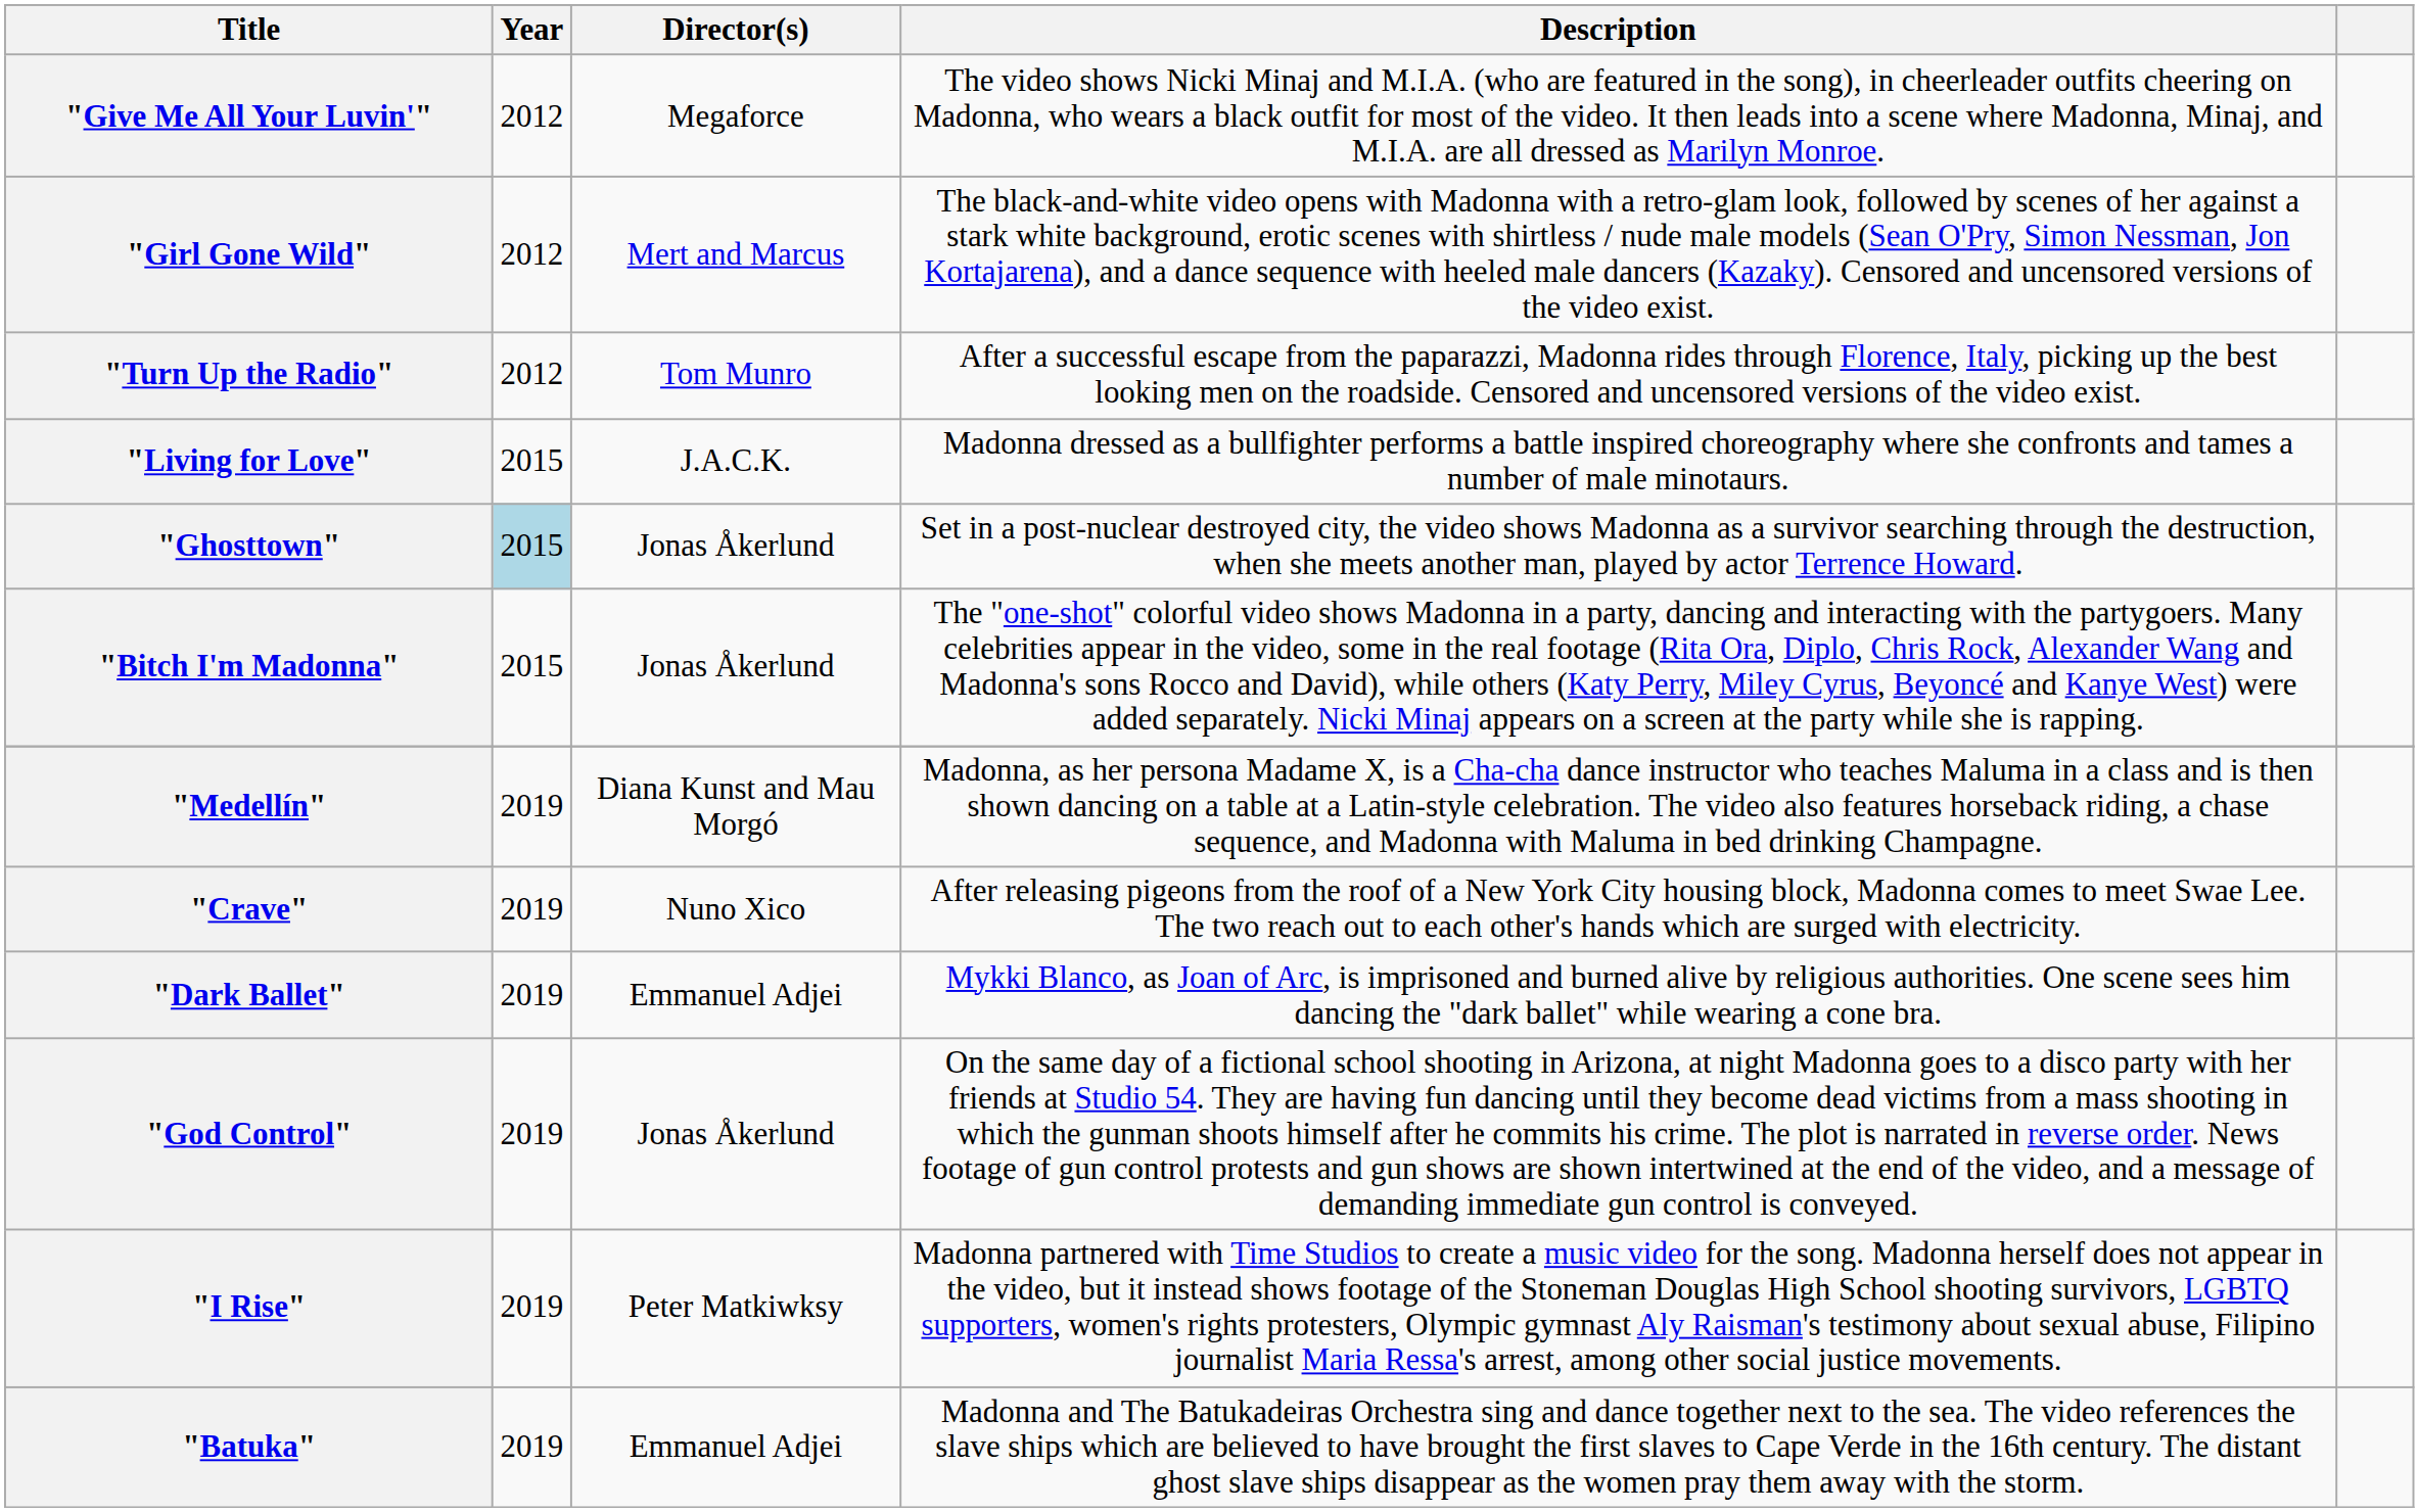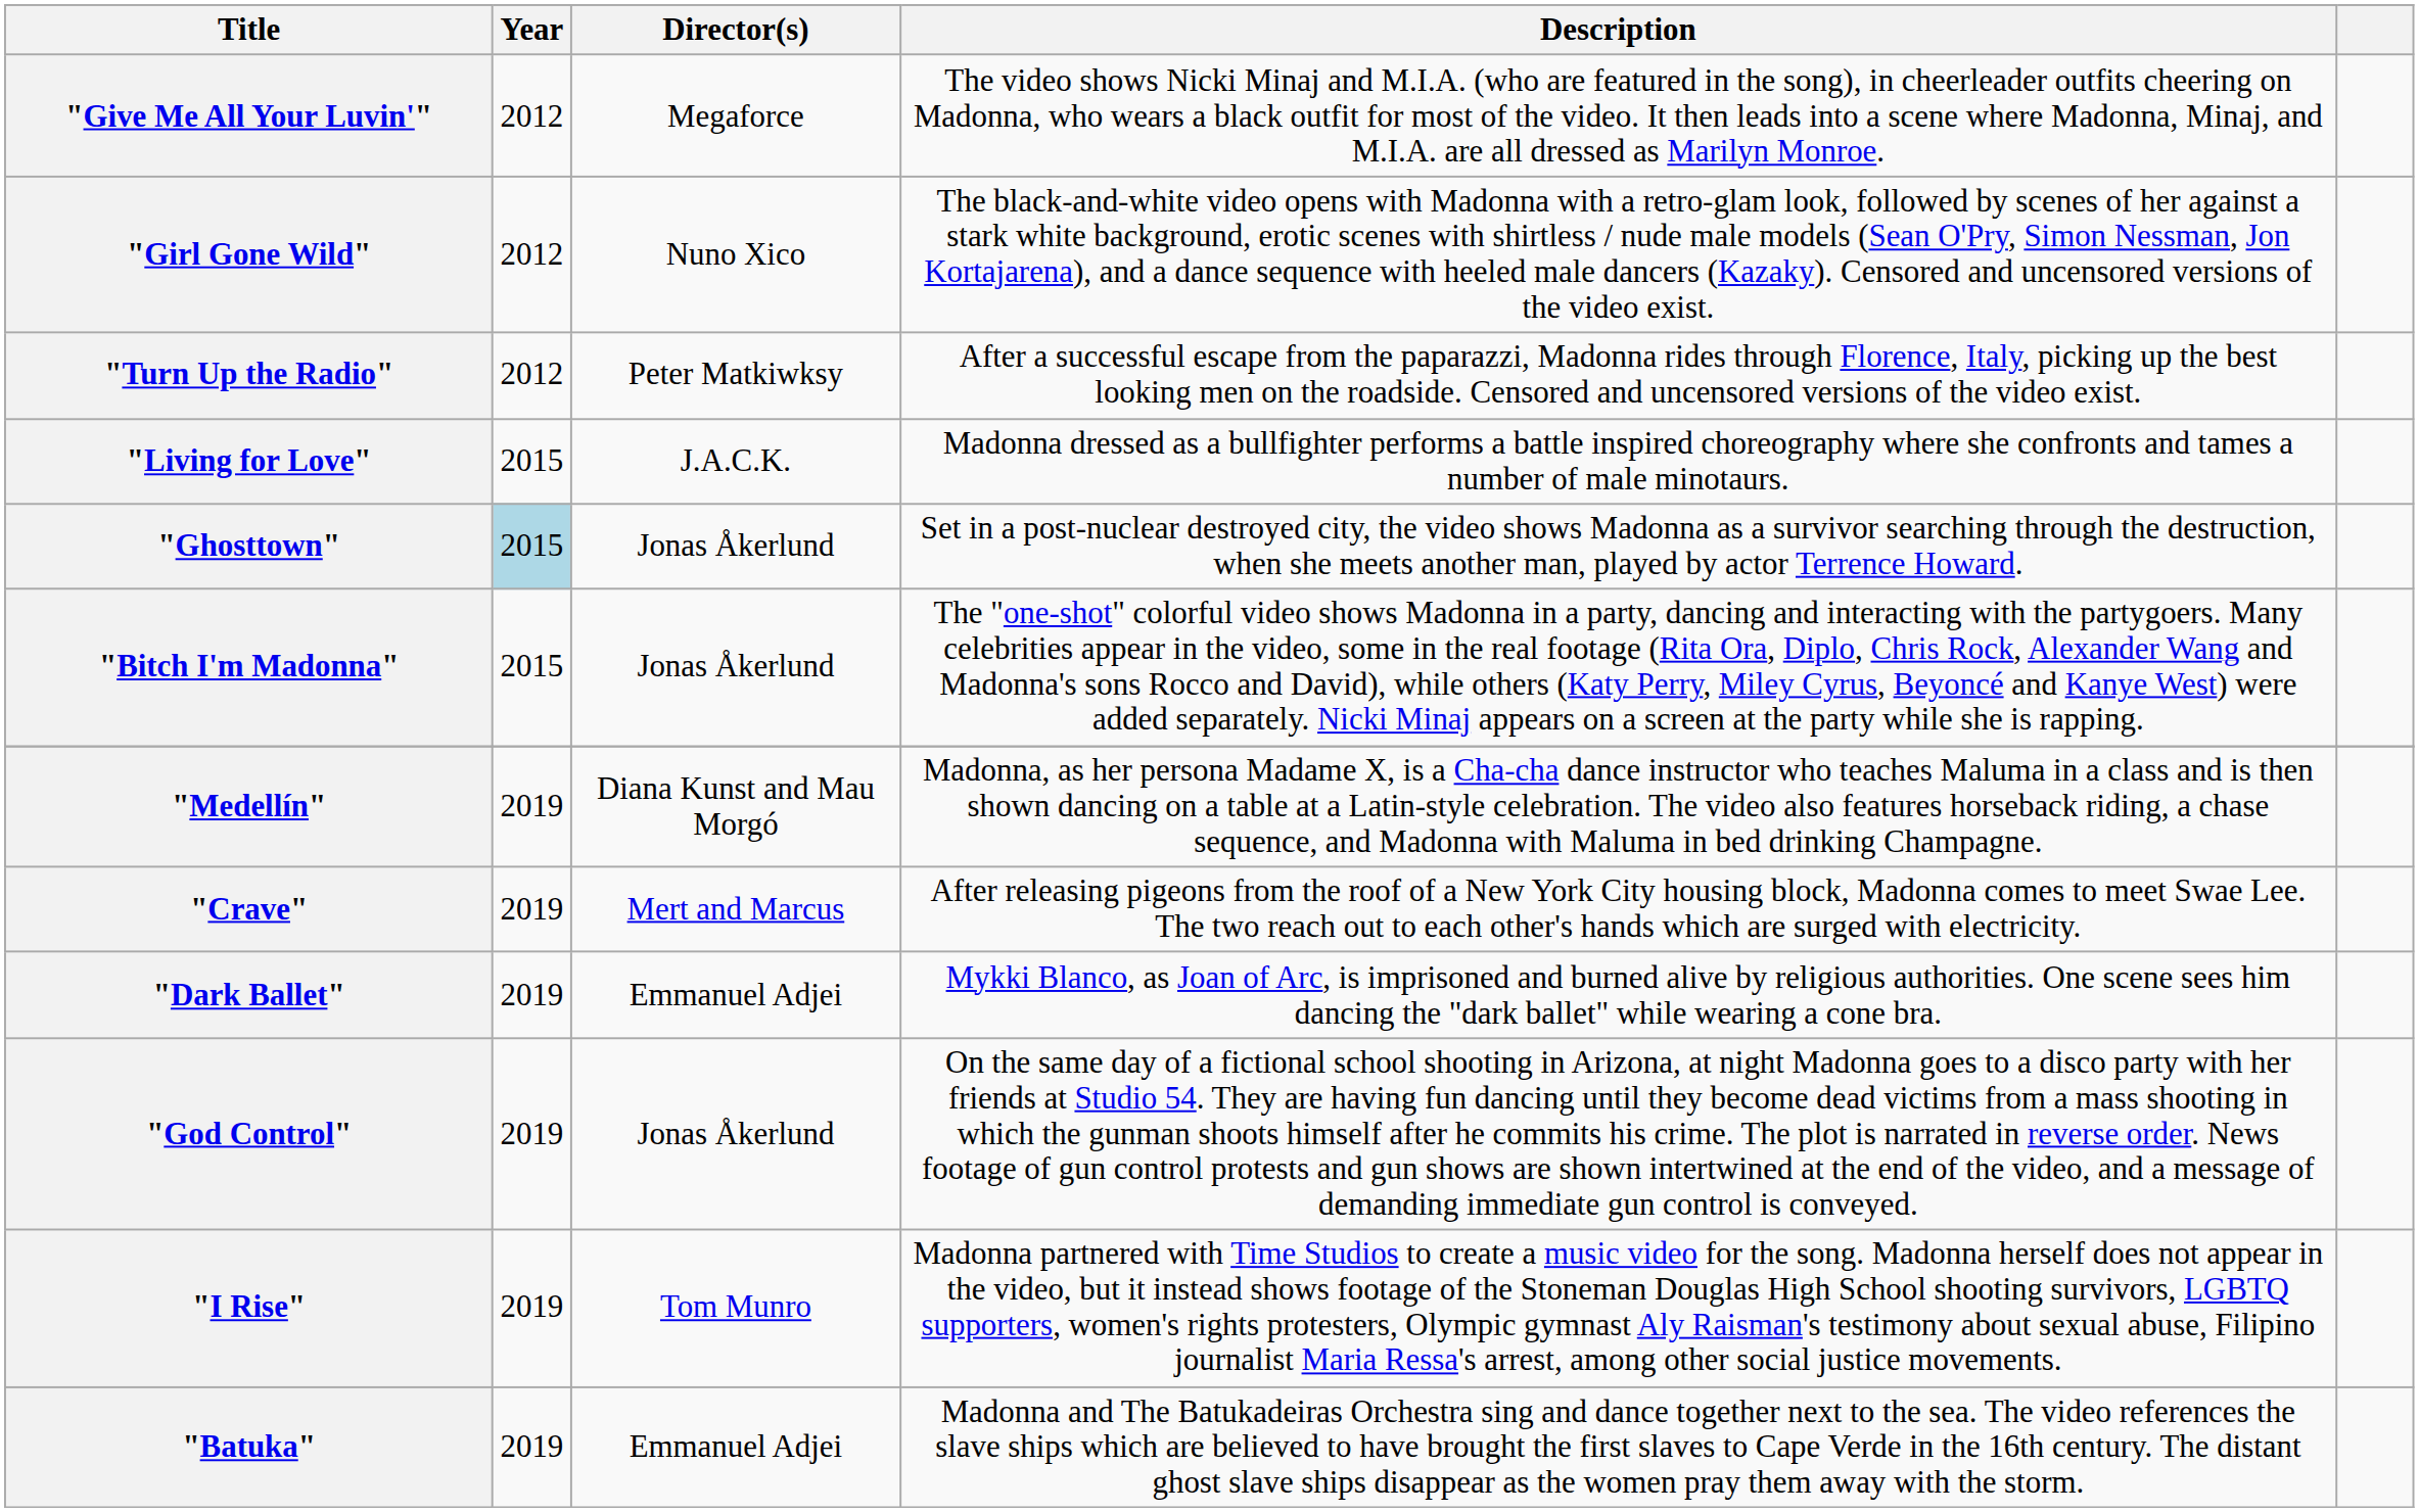"Girl Gone Wild" | Director(s): Mert and Marcus -> Nuno Xico
"Turn Up the Radio" | Director(s): Tom Munro -> Peter Matkiwksy
"Crave" | Director(s): Nuno Xico -> Mert and Marcus
"I Rise" | Director(s): Peter Matkiwksy -> Tom Munro
